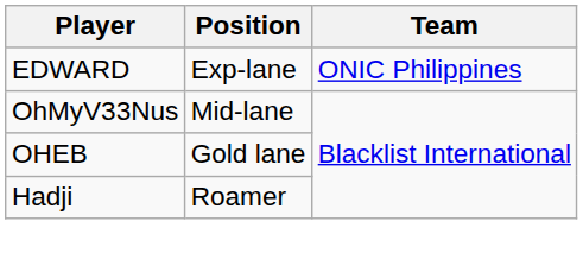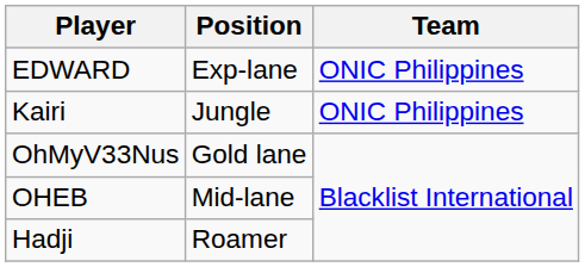+ row: Kairi | Jungle | ONIC Philippines
OhMyV33Nus | Position: Mid-lane -> Gold lane
OHEB | Position: Gold lane -> Mid-lane
